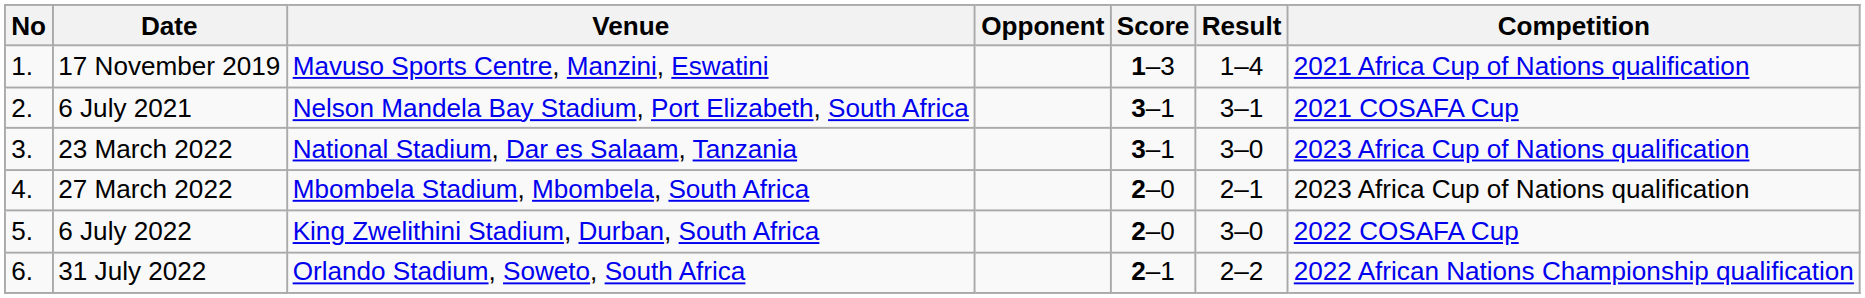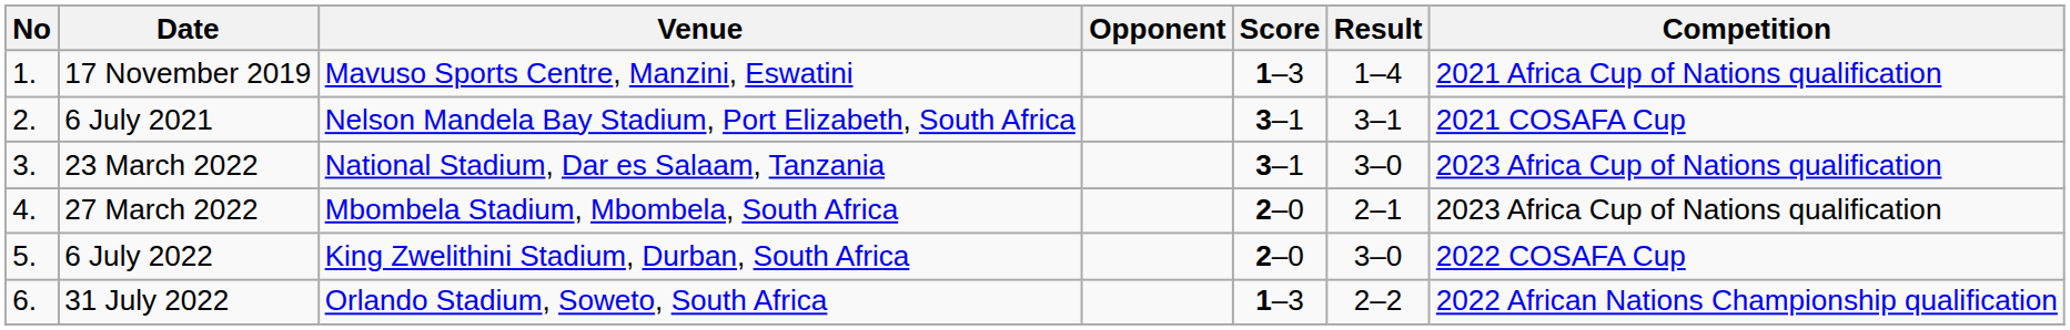31 July 2022 | Score: 2–1 -> 1–3
